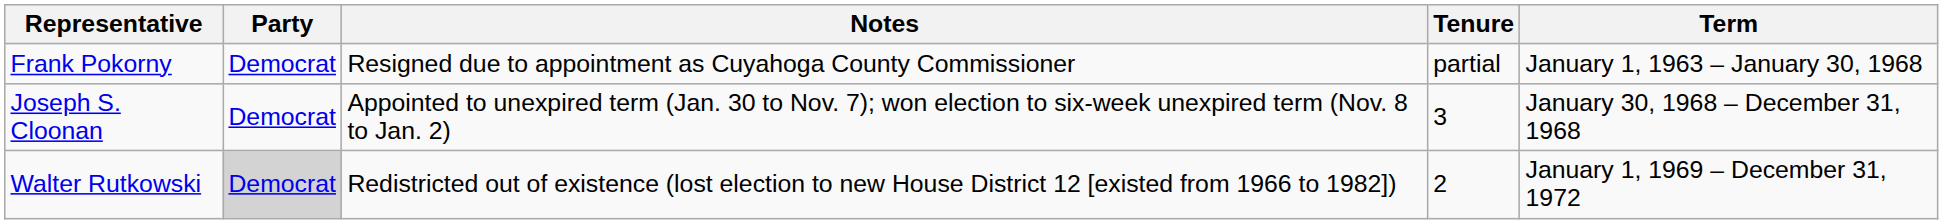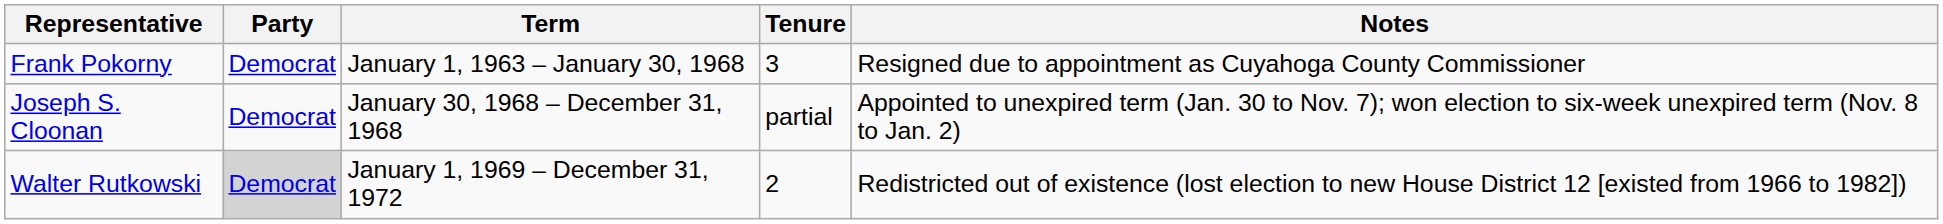columns swapped: Term <-> Notes
Frank Pokorny | Tenure: partial -> 3
Joseph S. Cloonan | Tenure: 3 -> partial
